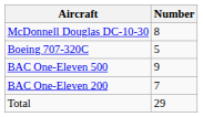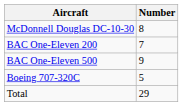rows swapped: Boeing 707-320C <-> BAC One-Eleven 200
